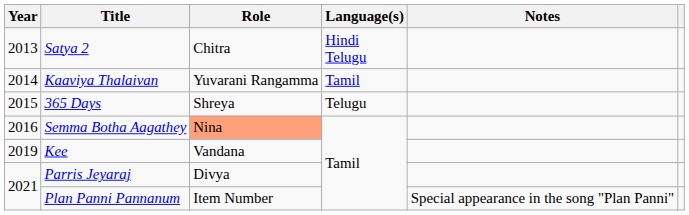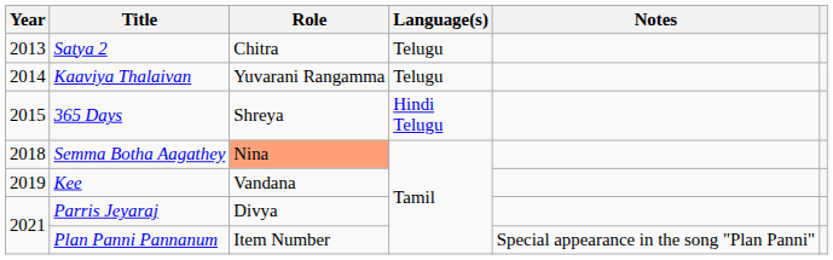Satya 2 | Language(s): Hindi Telugu -> Telugu
Kaaviya Thalaivan | Language(s): Tamil -> Telugu
365 Days | Language(s): Telugu -> Hindi Telugu
Semma Botha Aagathey | Year: 2016 -> 2018
